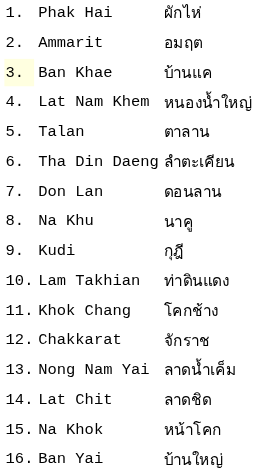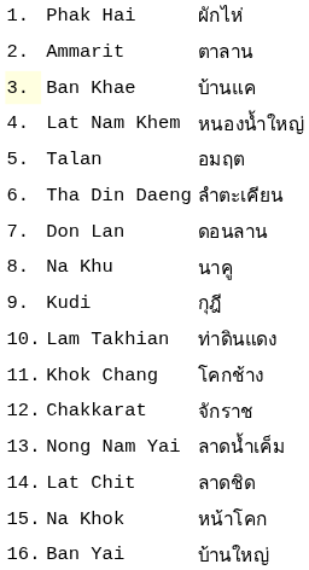Ammarit | column 3: อมฤต -> ตาลาน
Talan | column 3: ตาลาน -> อมฤต
